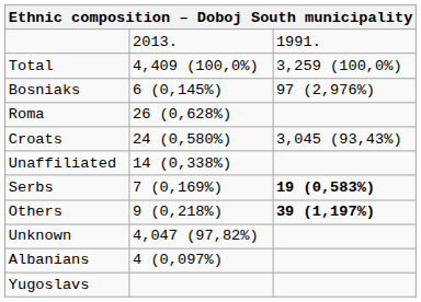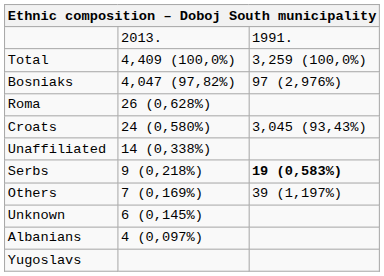Bosniaks | column 2: 6 (0,145%) -> 4,047 (97,82%)
Serbs | column 2: 7 (0,169%) -> 9 (0,218%)
Others | column 2: 9 (0,218%) -> 7 (0,169%)
Others | column 3: bold -> normal
Unknown | column 2: 4,047 (97,82%) -> 6 (0,145%)
